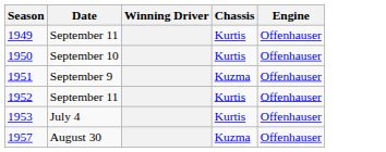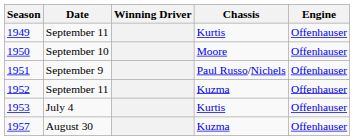1950 | Chassis: Kurtis -> Moore
1951 | Chassis: Kuzma -> Paul Russo/Nichels
1952 | Chassis: Kurtis -> Kuzma
